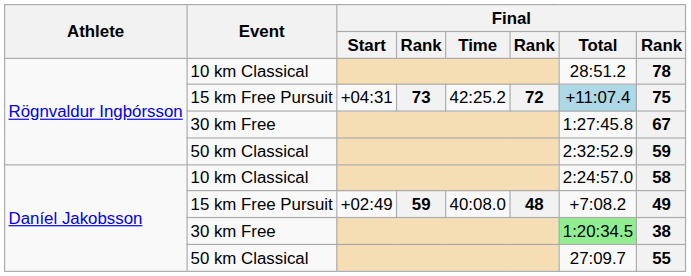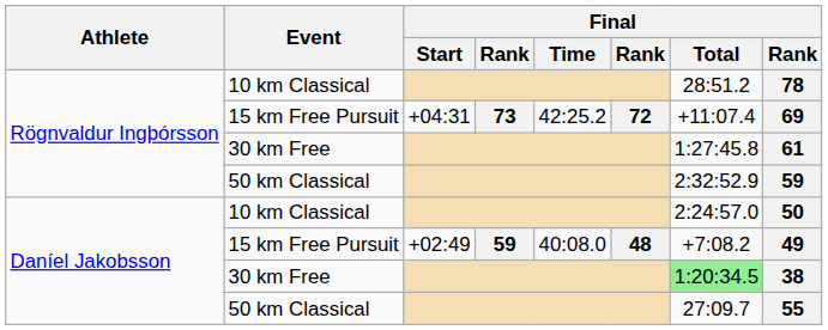Rögnvaldur Ingþórsson / 15 km Free Pursuit | Final / Total: lightblue background -> no background
Rögnvaldur Ingþórsson / 15 km Free Pursuit | column 8: 75 -> 69
Rögnvaldur Ingþórsson / 30 km Free | column 8: 67 -> 61
Daníel Jakobsson / 10 km Classical | column 8: 58 -> 50
